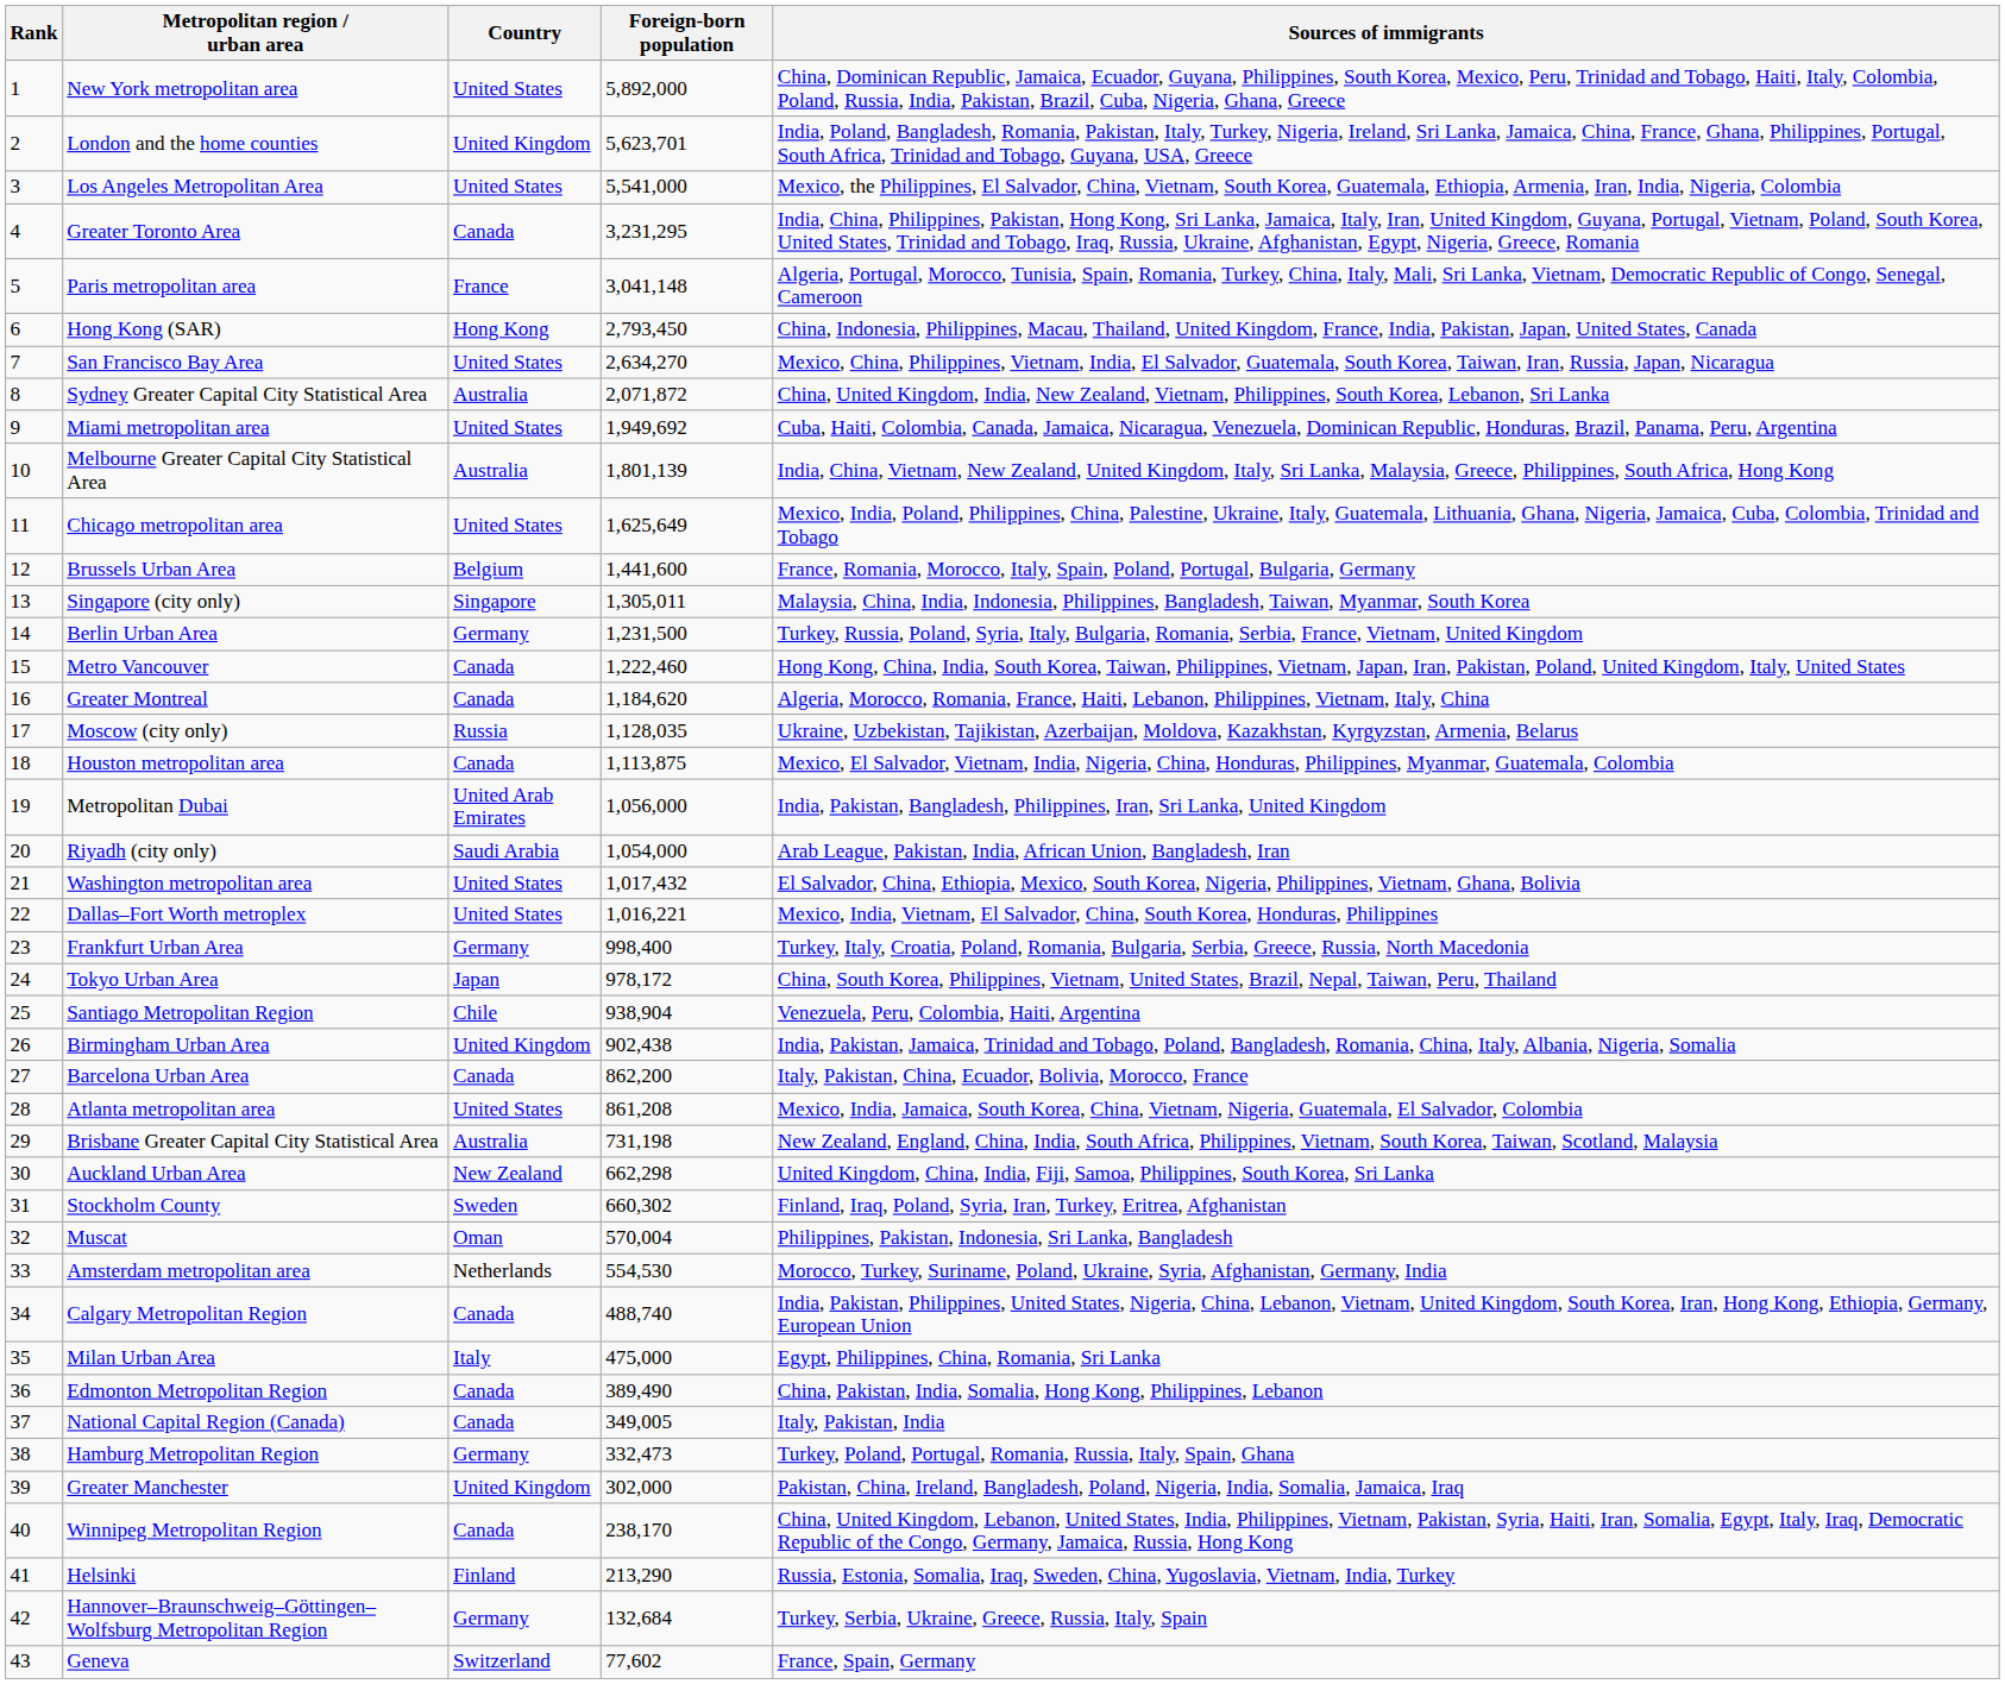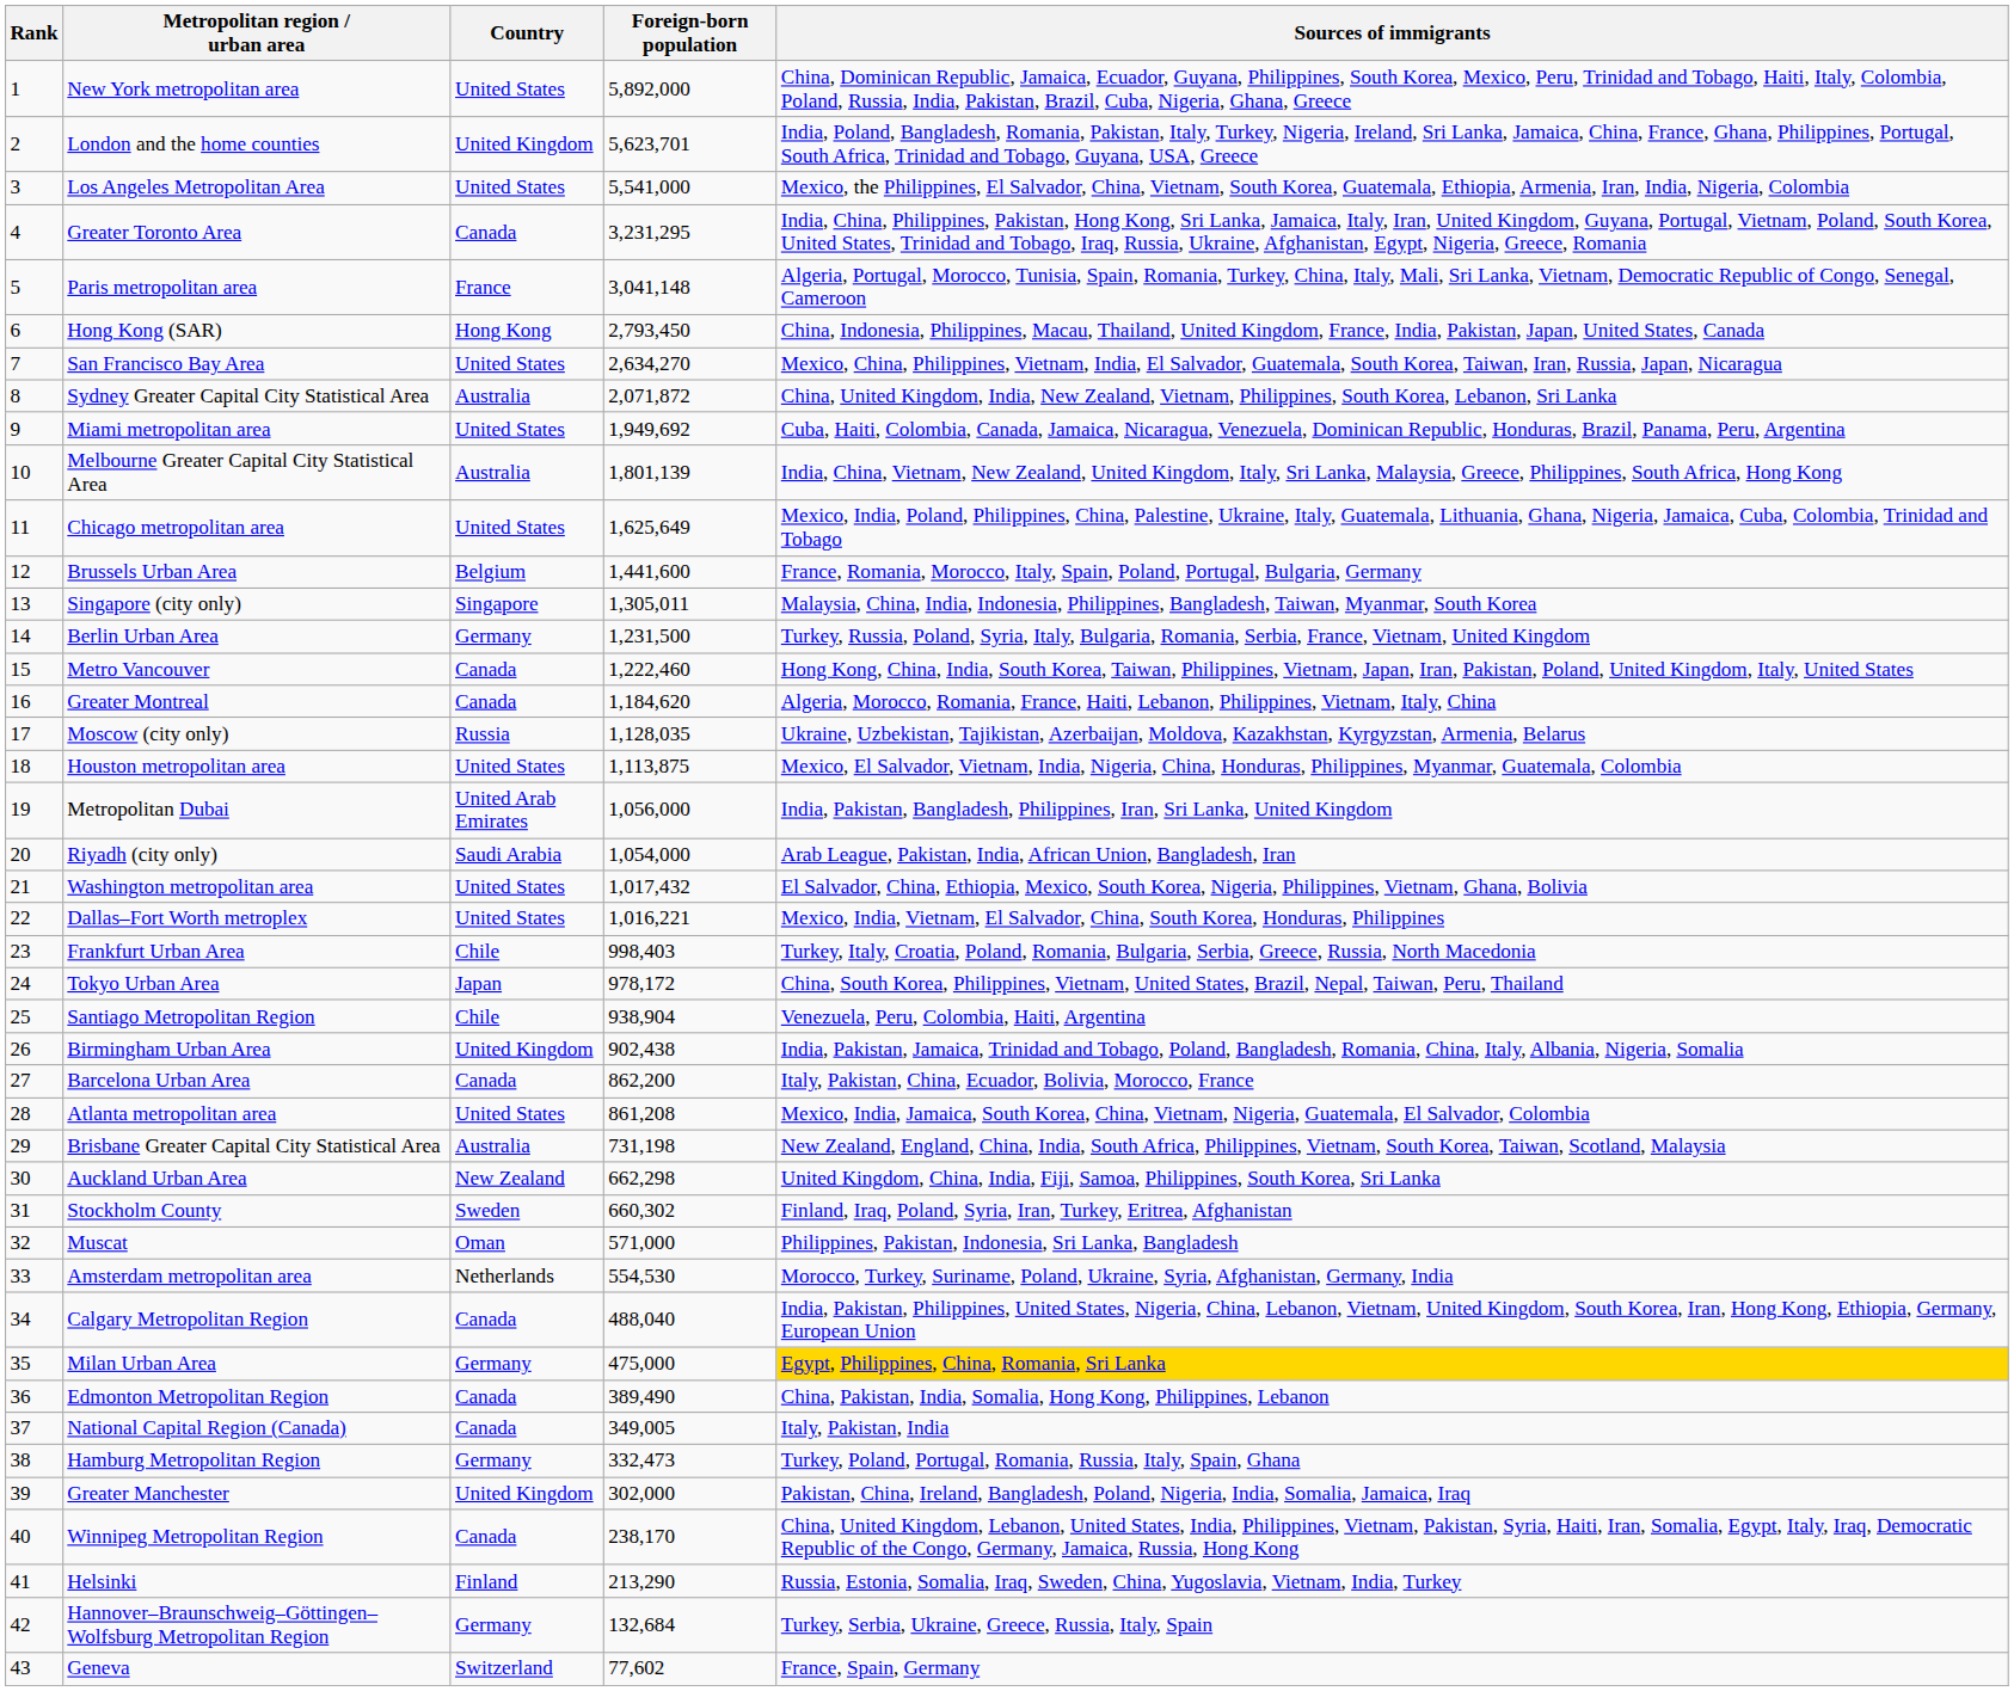Houston metropolitan area | Country: Canada -> United States
Frankfurt Urban Area | Country: Germany -> Chile
Frankfurt Urban Area | Foreign-born population: 998,400 -> 998,403
Muscat | Foreign-born population: 570,004 -> 571,000
Calgary Metropolitan Region | Foreign-born population: 488,740 -> 488,040
Milan Urban Area | Country: Italy -> Germany
Milan Urban Area | Sources of immigrants: no background -> gold background
